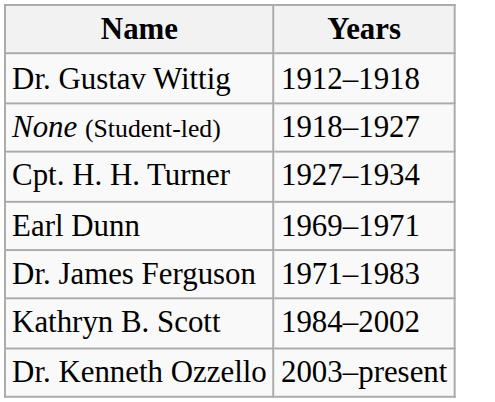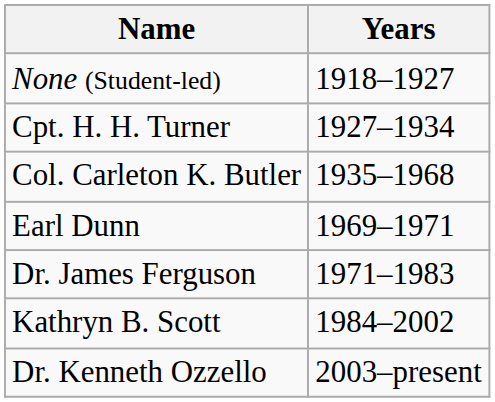- row: Dr. Gustav Wittig | 1912–1918
+ row: Col. Carleton K. Butler | 1935–1968
